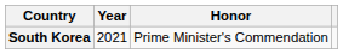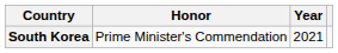columns swapped: Year <-> Honor
